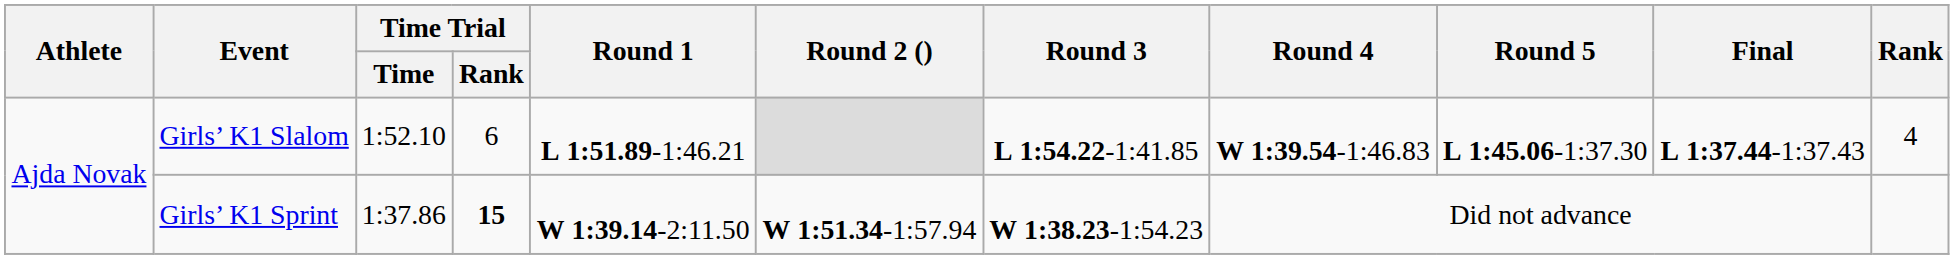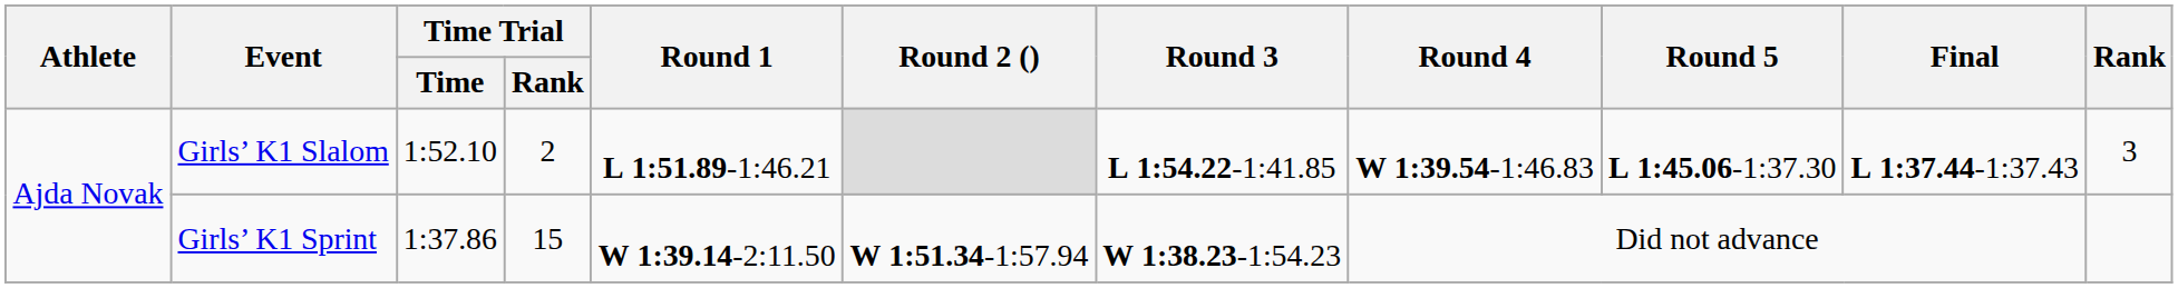Girls’ K1 Slalom | Time Trial / Rank: 6 -> 2
Girls’ K1 Slalom | Rank: 4 -> 3
Girls’ K1 Sprint | Time Trial / Rank: bold -> normal
